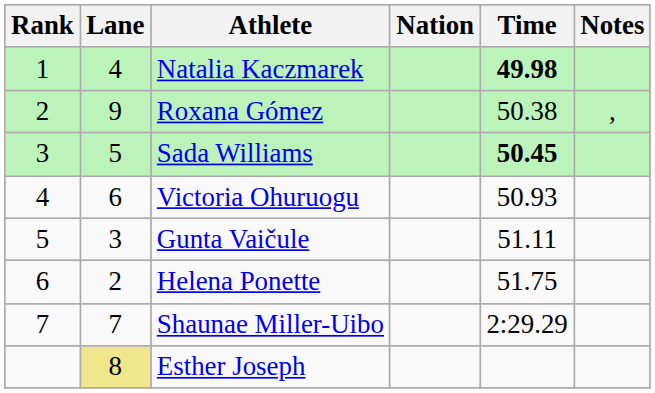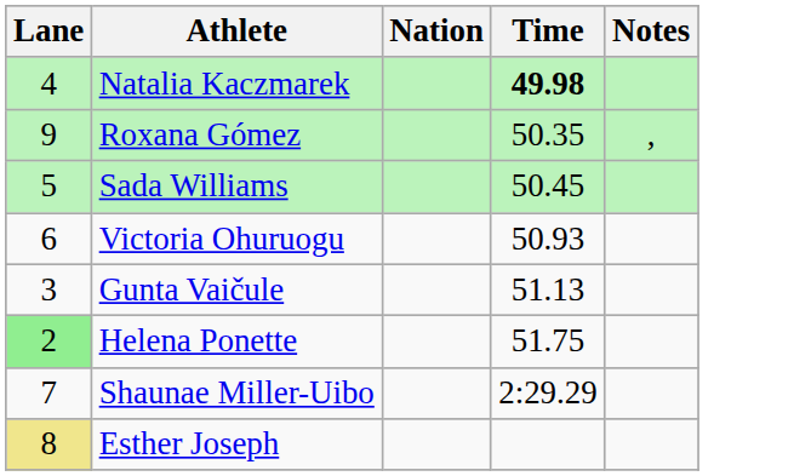- column: Rank | 1 | 2 | 3 | 4 | 5 | 6 | 7
Roxana Gómez | Time: 50.38 -> 50.35
Sada Williams | Time: bold -> normal
Gunta Vaičule | Time: 51.11 -> 51.13
Helena Ponette | Lane: no background -> lightgreen background
